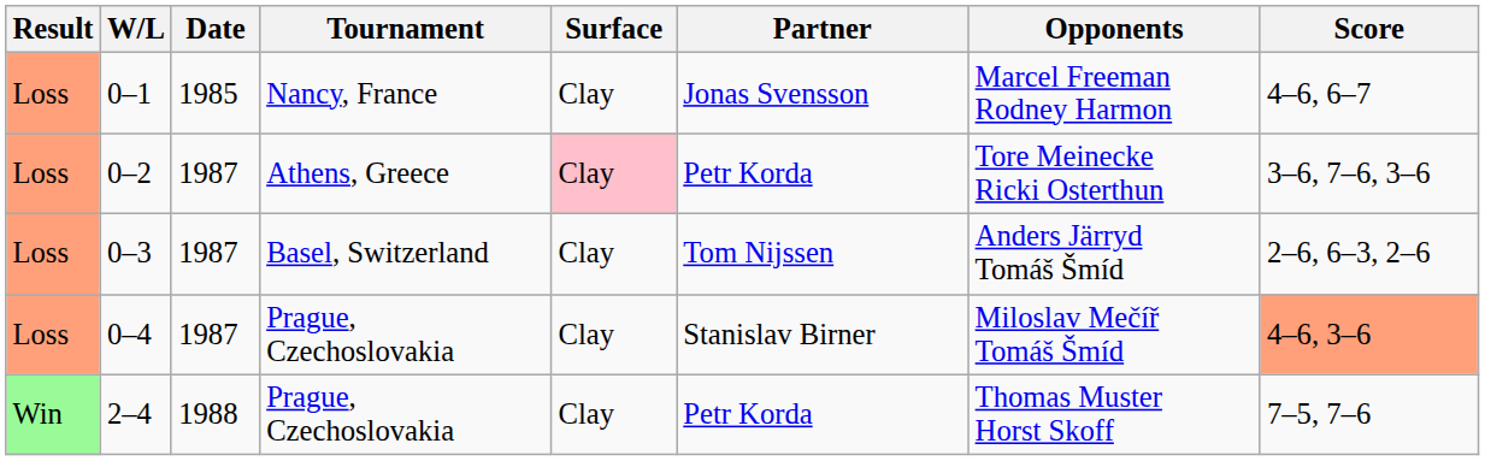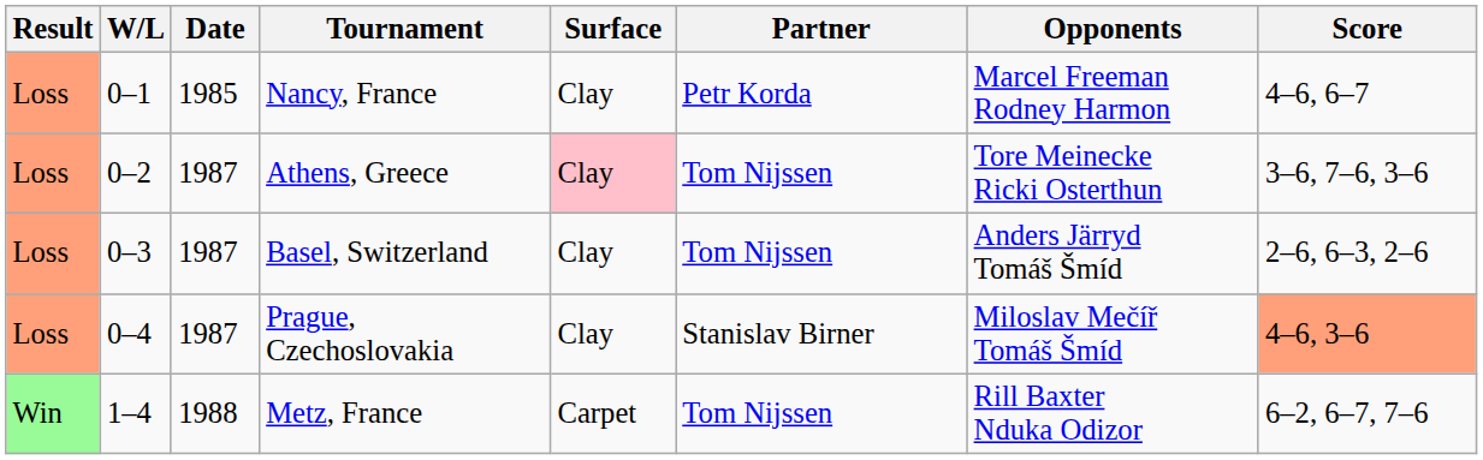0–1 | Partner: Jonas Svensson -> Petr Korda
0–2 | Partner: Petr Korda -> Tom Nijssen
+ row: Win | 1–4 | 1988 | Metz, France | Carpet | Tom Nijssen | Rill Baxter Nduka Odizor | 6–2, 6–7, 7–6
- row: Win | 2–4 | 1988 | Prague, Czechoslovakia | Clay | Petr Korda | Thomas Muster Horst Skoff | 7–5, 7–6
